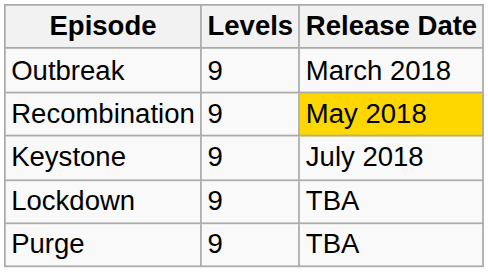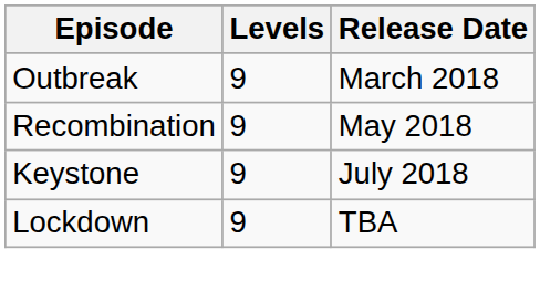Recombination | Release Date: gold background -> no background
- row: Purge | 9 | TBA
